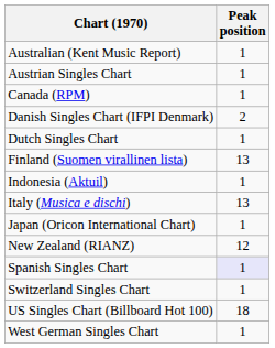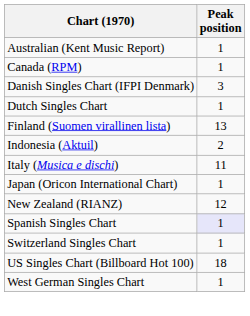- row: Austrian Singles Chart | 1
Danish Singles Chart (IFPI Denmark) | Peak position: 2 -> 3
Indonesia (Aktuil) | Peak position: 1 -> 2
Italy (Musica e dischi) | Peak position: 13 -> 11
